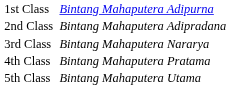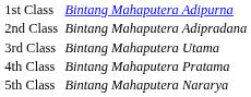3rd Class | column 3: Bintang Mahaputera Nararya -> Bintang Mahaputera Utama
5th Class | column 3: Bintang Mahaputera Utama -> Bintang Mahaputera Nararya
